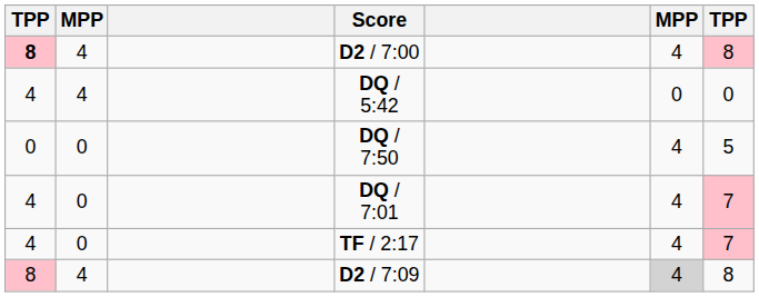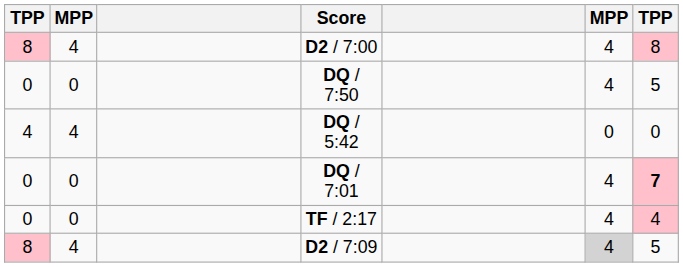D2 / 7:00 | column 1: bold -> normal
rows swapped: DQ / 5:42 <-> DQ / 7:50
DQ / 7:01 | column 1: 4 -> 0
DQ / 7:01 | column 7: normal -> bold
TF / 2:17 | column 1: 4 -> 0
TF / 2:17 | column 7: 7 -> 4
D2 / 7:09 | column 7: 8 -> 5
